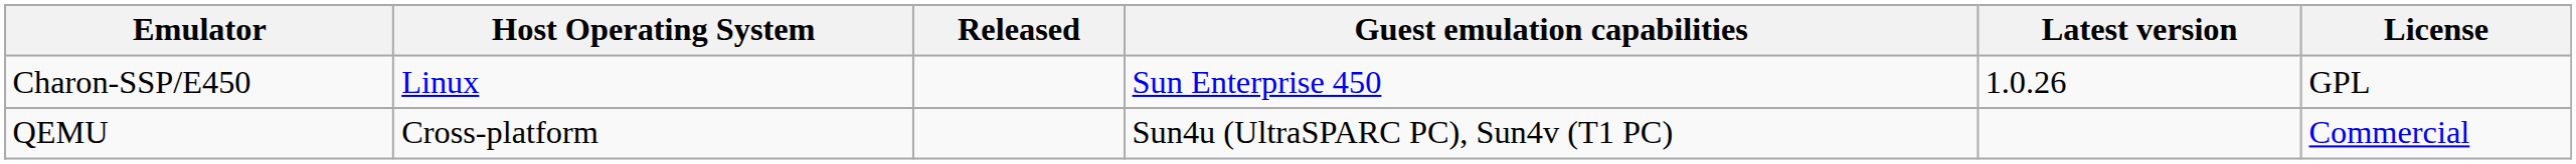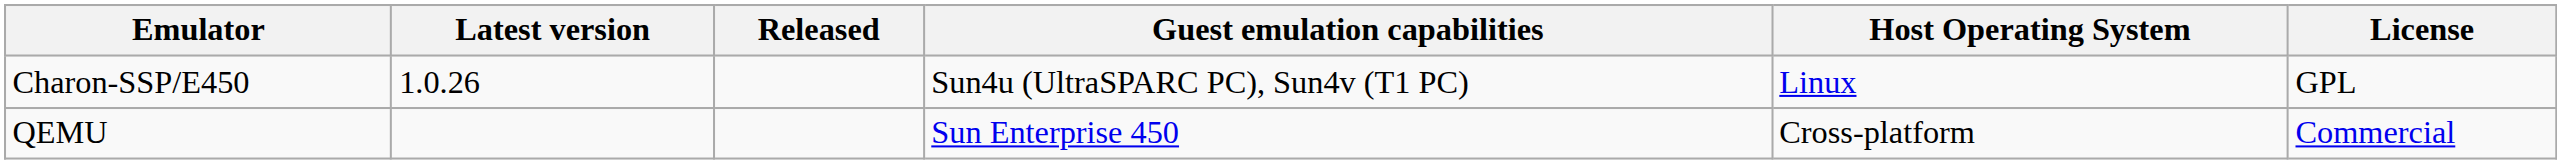columns swapped: Latest version <-> Host Operating System
Charon-SSP/E450 | Guest emulation capabilities: Sun Enterprise 450 -> Sun4u (UltraSPARC PC), Sun4v (T1 PC)
QEMU | Guest emulation capabilities: Sun4u (UltraSPARC PC), Sun4v (T1 PC) -> Sun Enterprise 450
